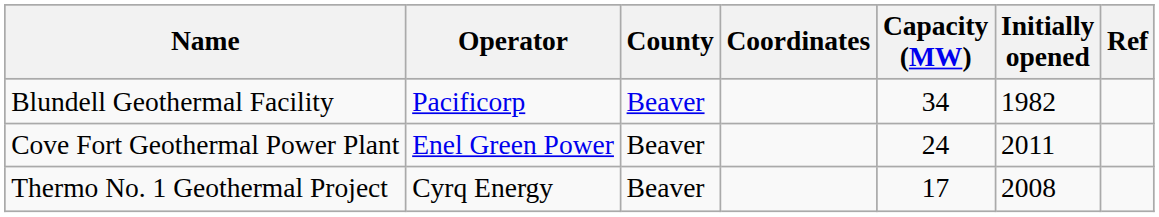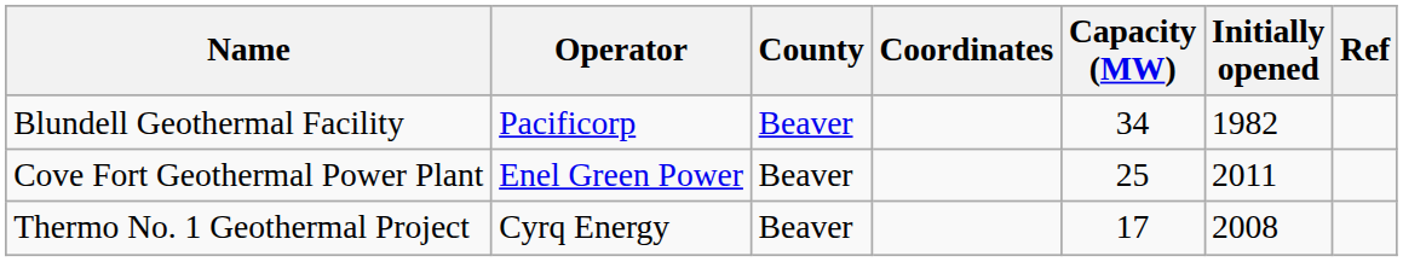Cove Fort Geothermal Power Plant | Capacity (MW): 24 -> 25
